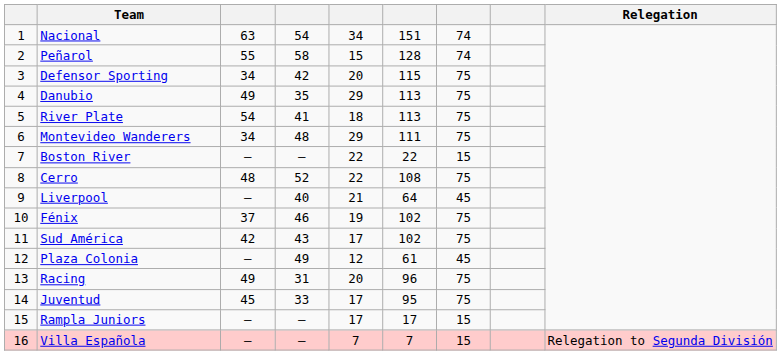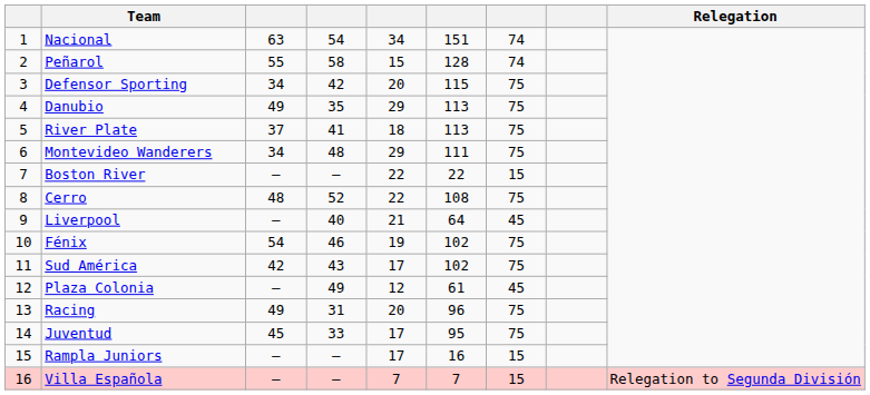River Plate | column 3: 54 -> 37
Fénix | column 3: 37 -> 54
Rampla Juniors | column 6: 17 -> 16
